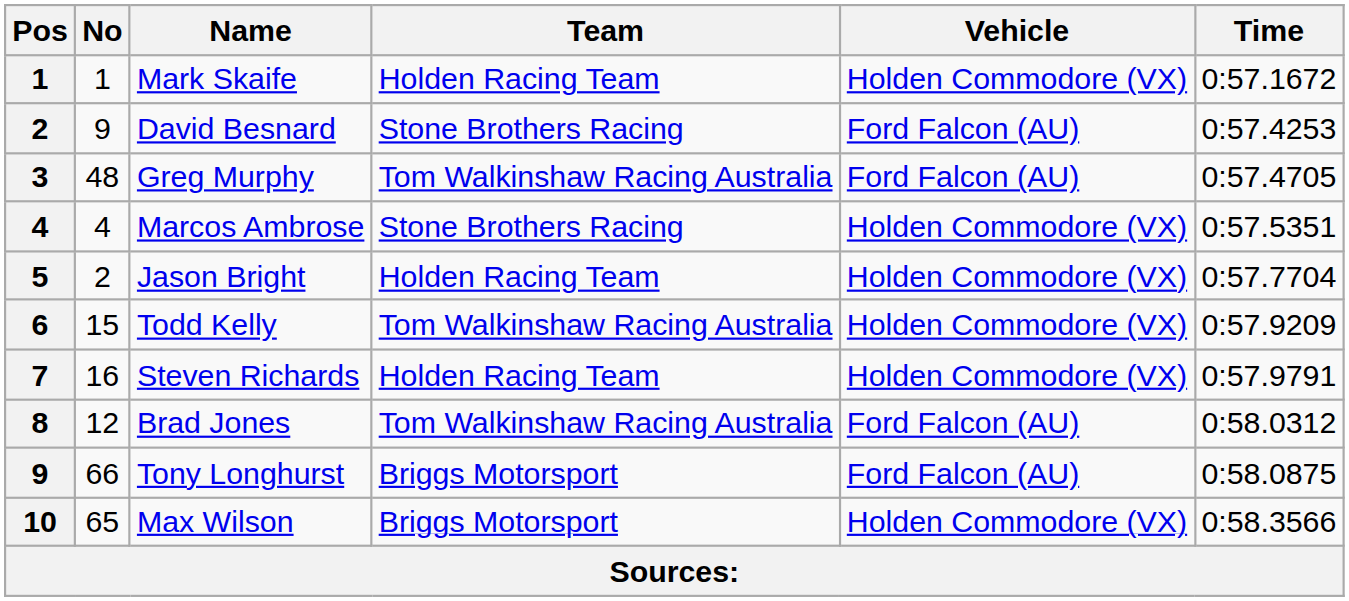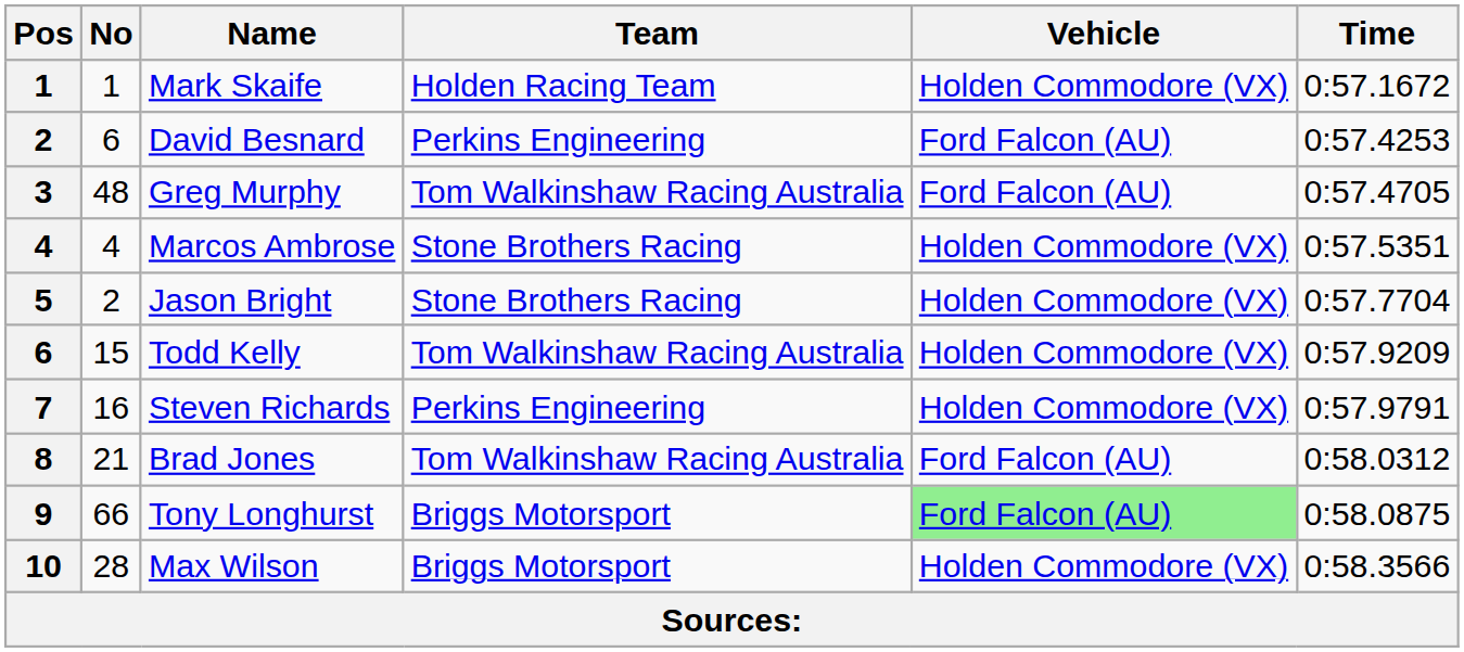David Besnard | No: 9 -> 6
David Besnard | Team: Stone Brothers Racing -> Perkins Engineering
Jason Bright | Team: Holden Racing Team -> Stone Brothers Racing
Steven Richards | Team: Holden Racing Team -> Perkins Engineering
Brad Jones | No: 12 -> 21
Tony Longhurst | Vehicle: no background -> lightgreen background
Max Wilson | No: 65 -> 28
